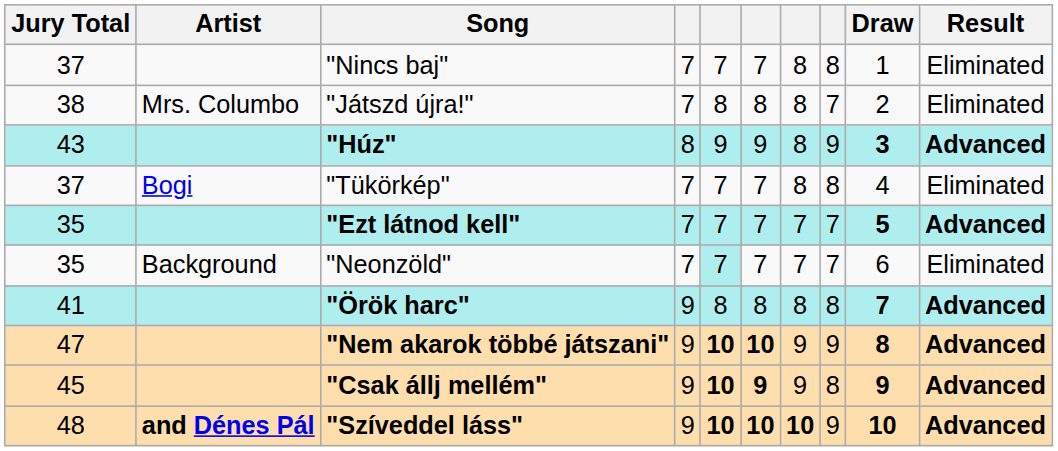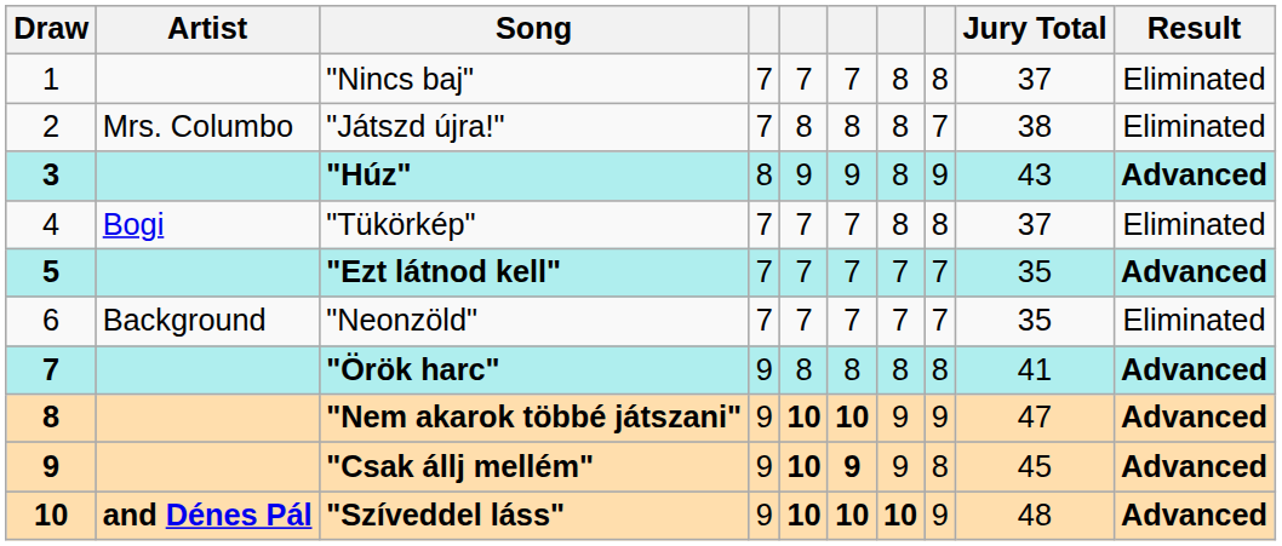columns swapped: Draw <-> Jury Total
"Neonzöld" | column 5: paleturquoise background -> no background
